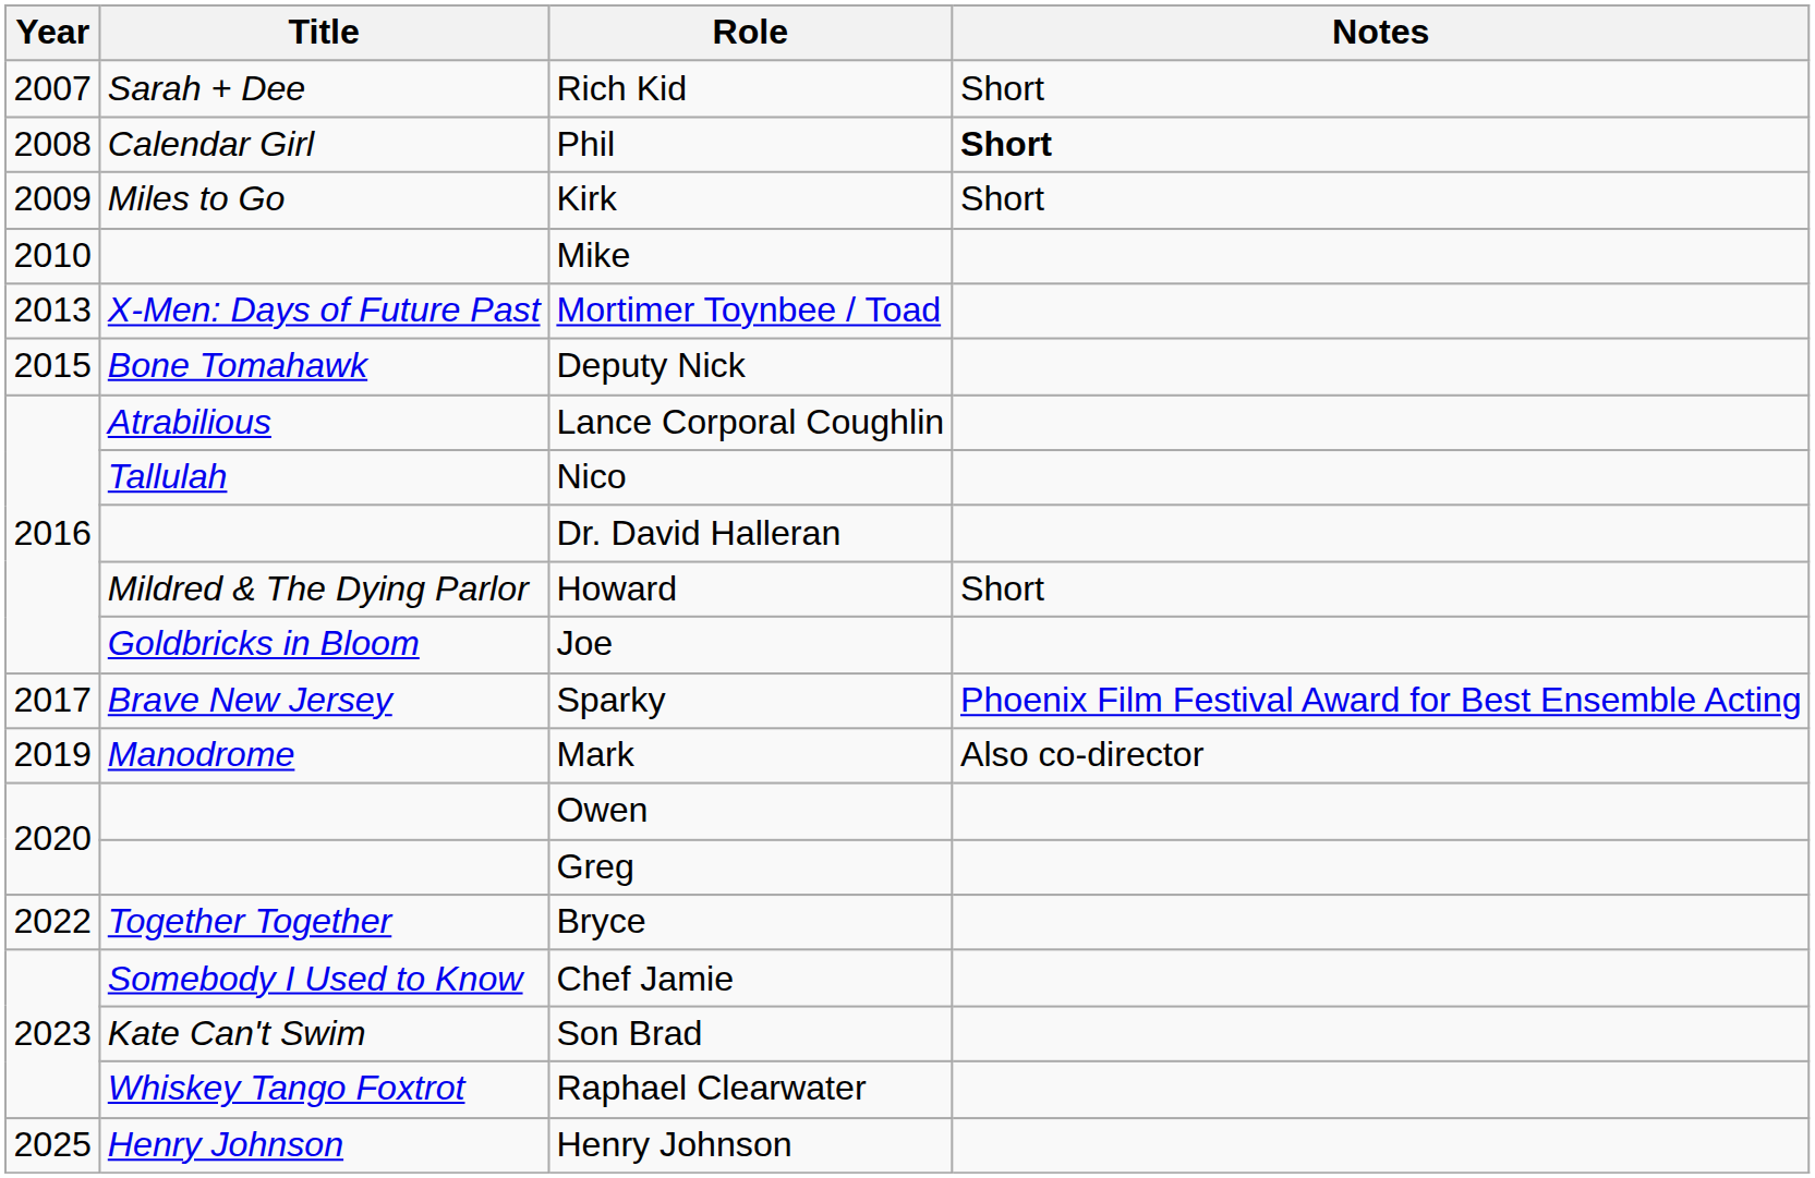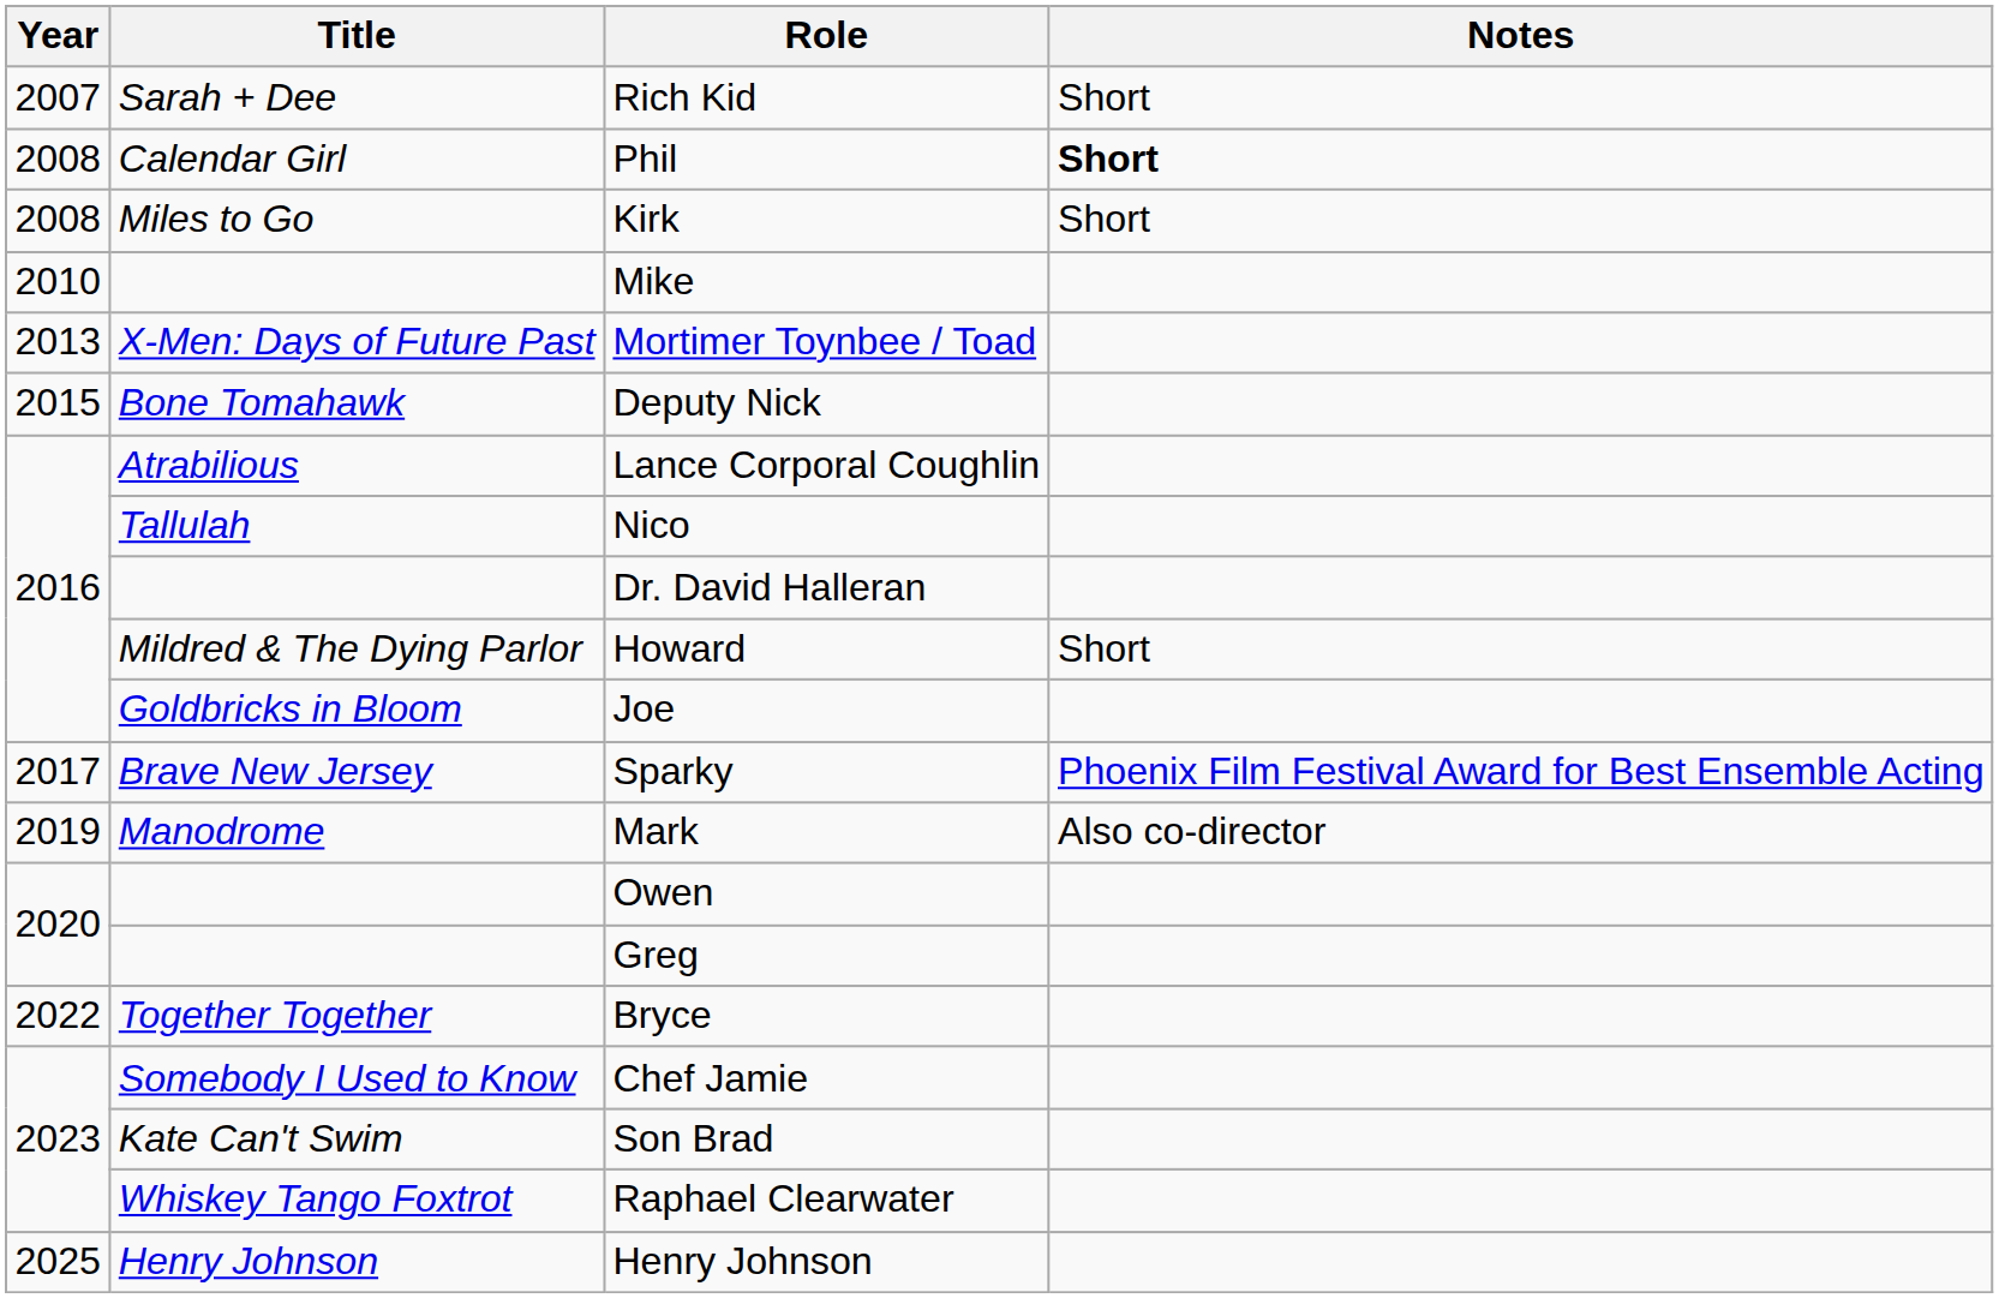Kirk | Year: 2009 -> 2008
